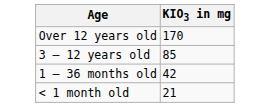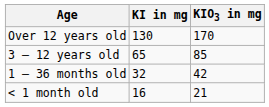+ column: KI in mg | 130 | 65 | 32 | 16
